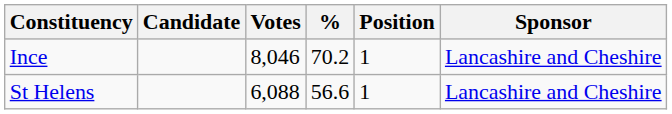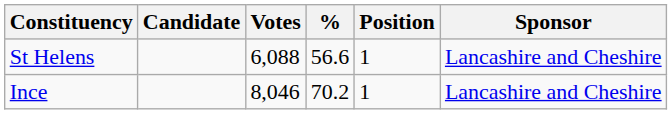rows swapped: Ince <-> St Helens
